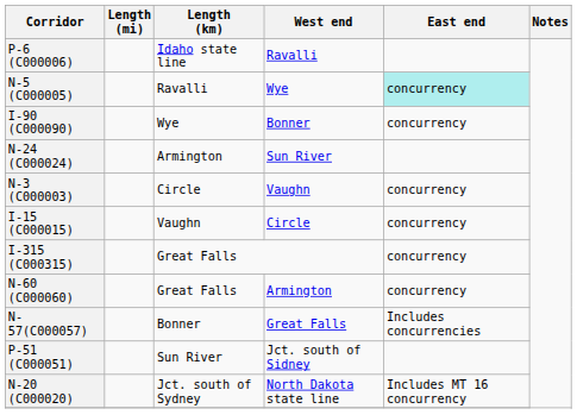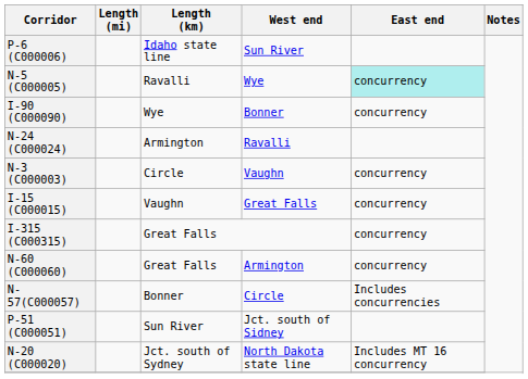P-6 (C000006) | West end: Ravalli -> Sun River
N-24 (C000024) | West end: Sun River -> Ravalli
I-15 (C000015) | West end: Circle -> Great Falls
N-57(C000057) | West end: Great Falls -> Circle
